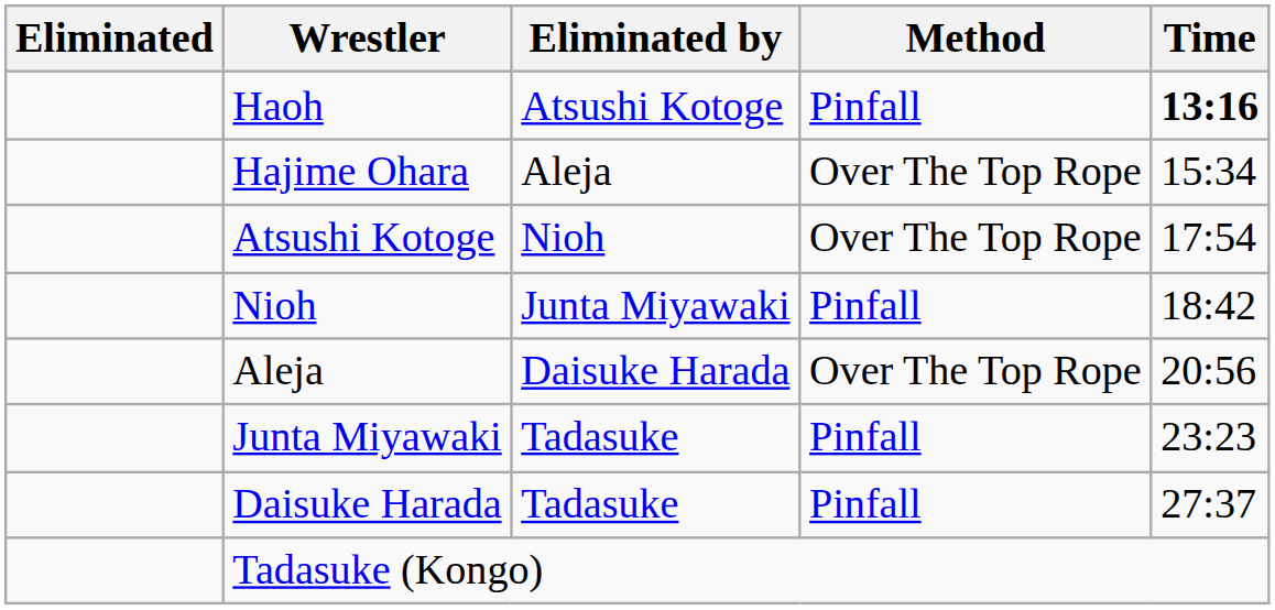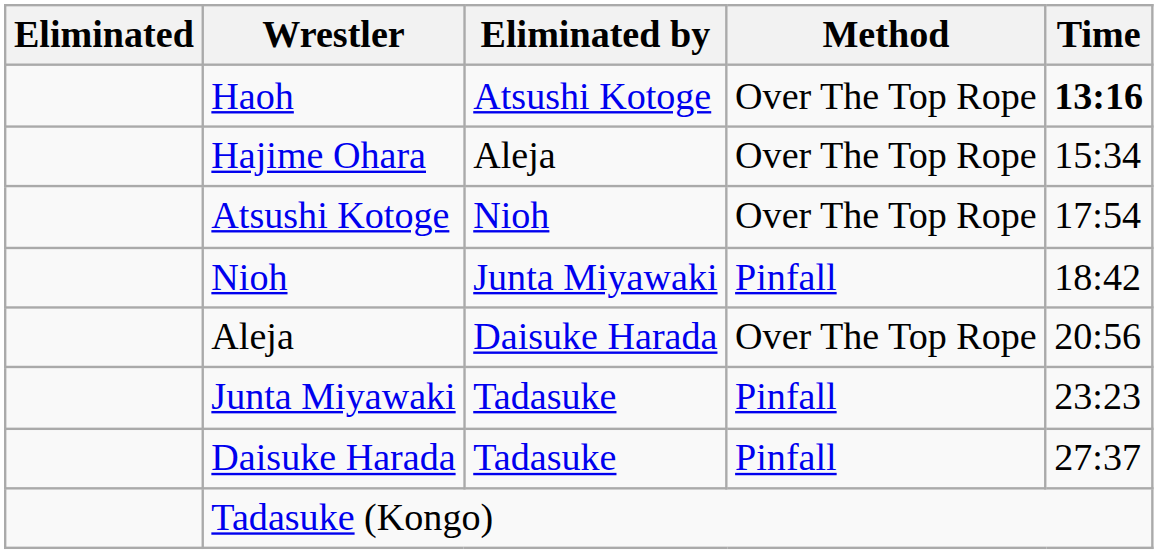Haoh | Method: Pinfall -> Over The Top Rope
